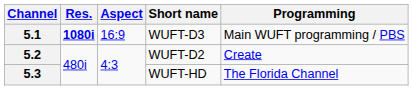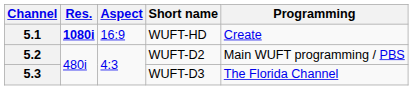5.1 | Short name: WUFT-D3 -> WUFT-HD
5.1 | Programming: Main WUFT programming / PBS -> Create
5.2 | Programming: Create -> Main WUFT programming / PBS
5.3 | Short name: WUFT-HD -> WUFT-D3
